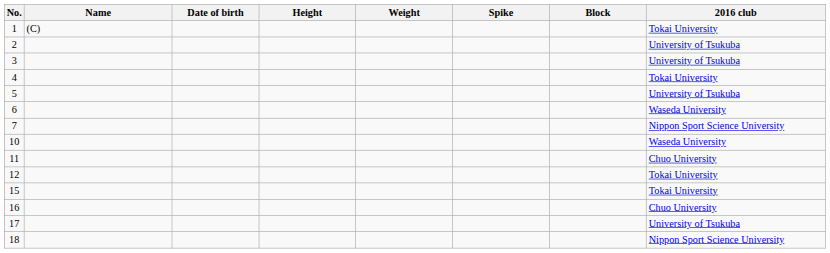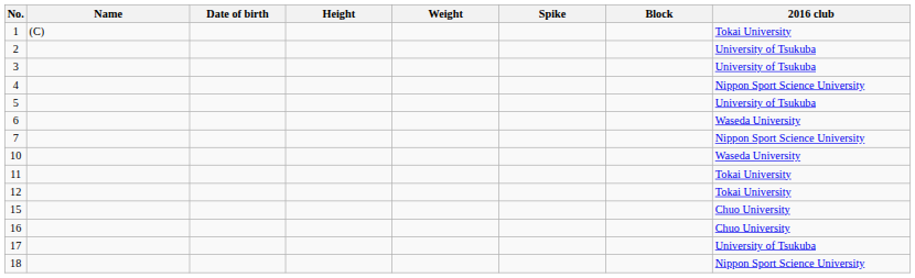4 | 2016 club: Tokai University -> Nippon Sport Science University
11 | 2016 club: Chuo University -> Tokai University
15 | 2016 club: Tokai University -> Chuo University
